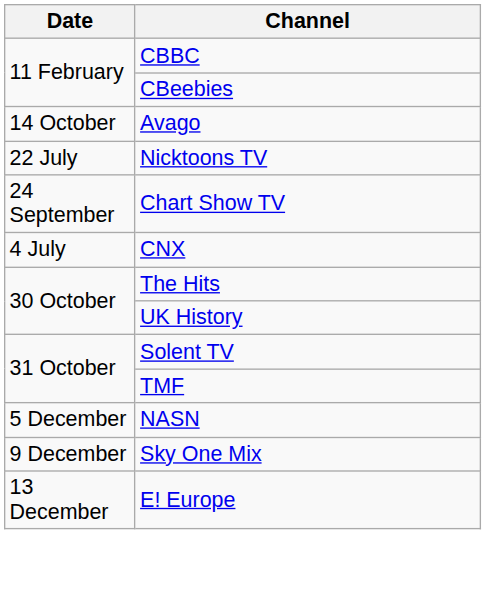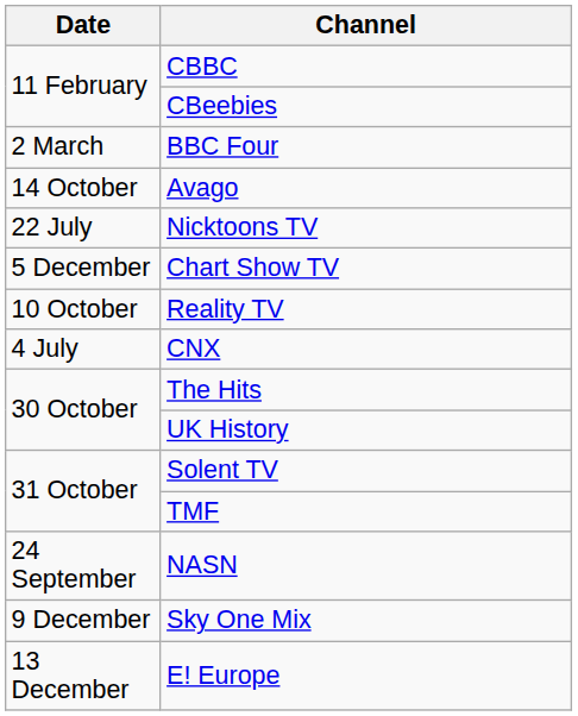+ row: 2 March | BBC Four
Chart Show TV | Date: 24 September -> 5 December
+ row: 10 October | Reality TV
NASN | Date: 5 December -> 24 September
